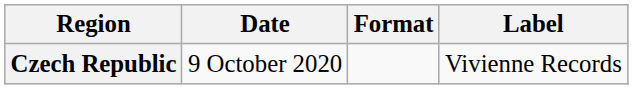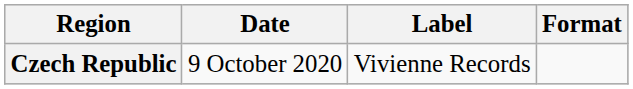columns swapped: Format <-> Label
